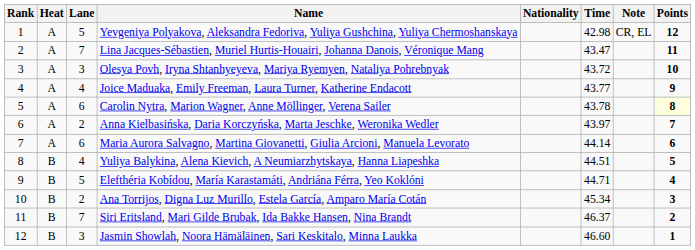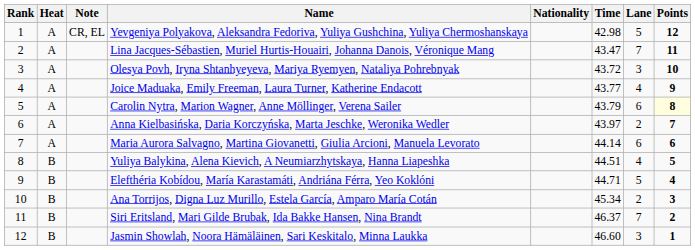columns swapped: Lane <-> Note
Carolin Nytra, Marion Wagner, Anne Möllinger, Verena Sailer | Time: 43.78 -> 43.79
